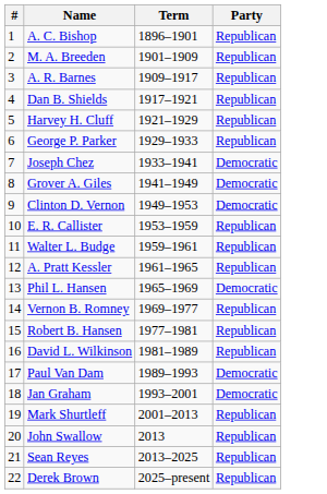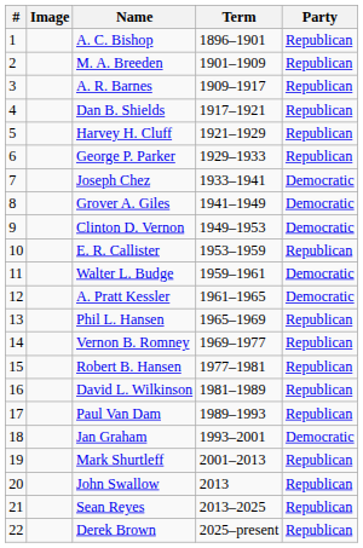+ column: Image
Walter L. Budge | Party: Republican -> Democratic
A. Pratt Kessler | Party: Republican -> Democratic
Phil L. Hansen | Party: Democratic -> Republican
Paul Van Dam | Party: Democratic -> Republican
